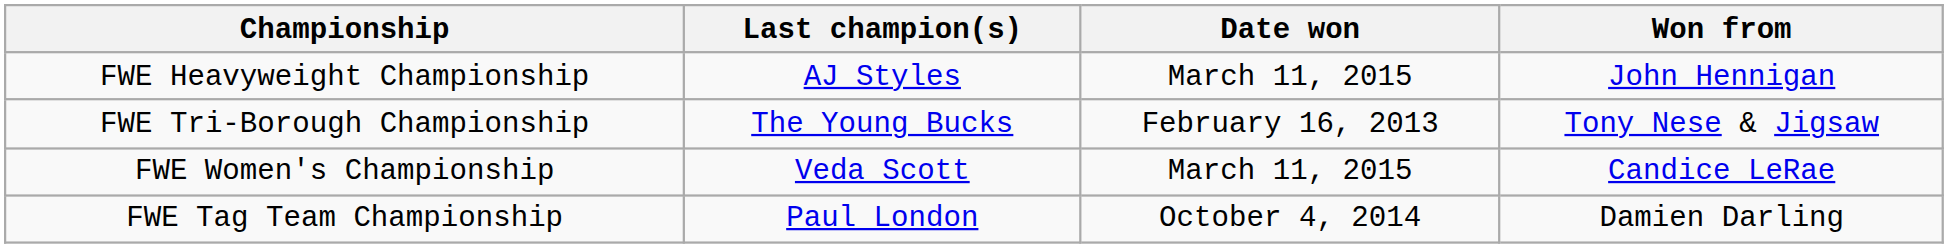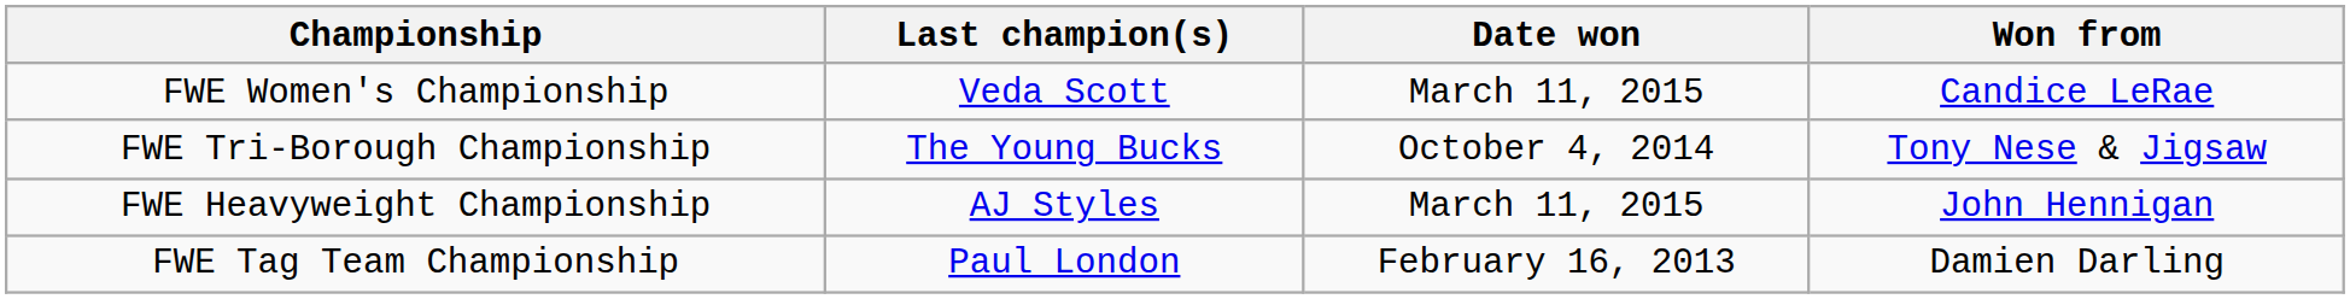rows swapped: FWE Heavyweight Championship <-> FWE Women's Championship
FWE Tri-Borough Championship | Date won: February 16, 2013 -> October 4, 2014
FWE Tag Team Championship | Date won: October 4, 2014 -> February 16, 2013
